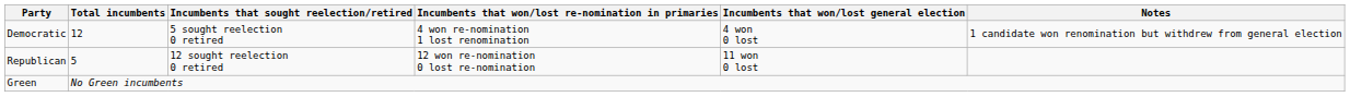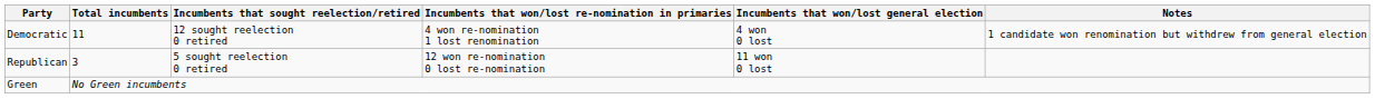Democratic | Total incumbents: 12 -> 11
Democratic | Incumbents that sought reelection/retired: 5 sought reelection 0 retired -> 12 sought reelection 0 retired
Republican | Total incumbents: 5 -> 3
Republican | Incumbents that sought reelection/retired: 12 sought reelection 0 retired -> 5 sought reelection 0 retired
